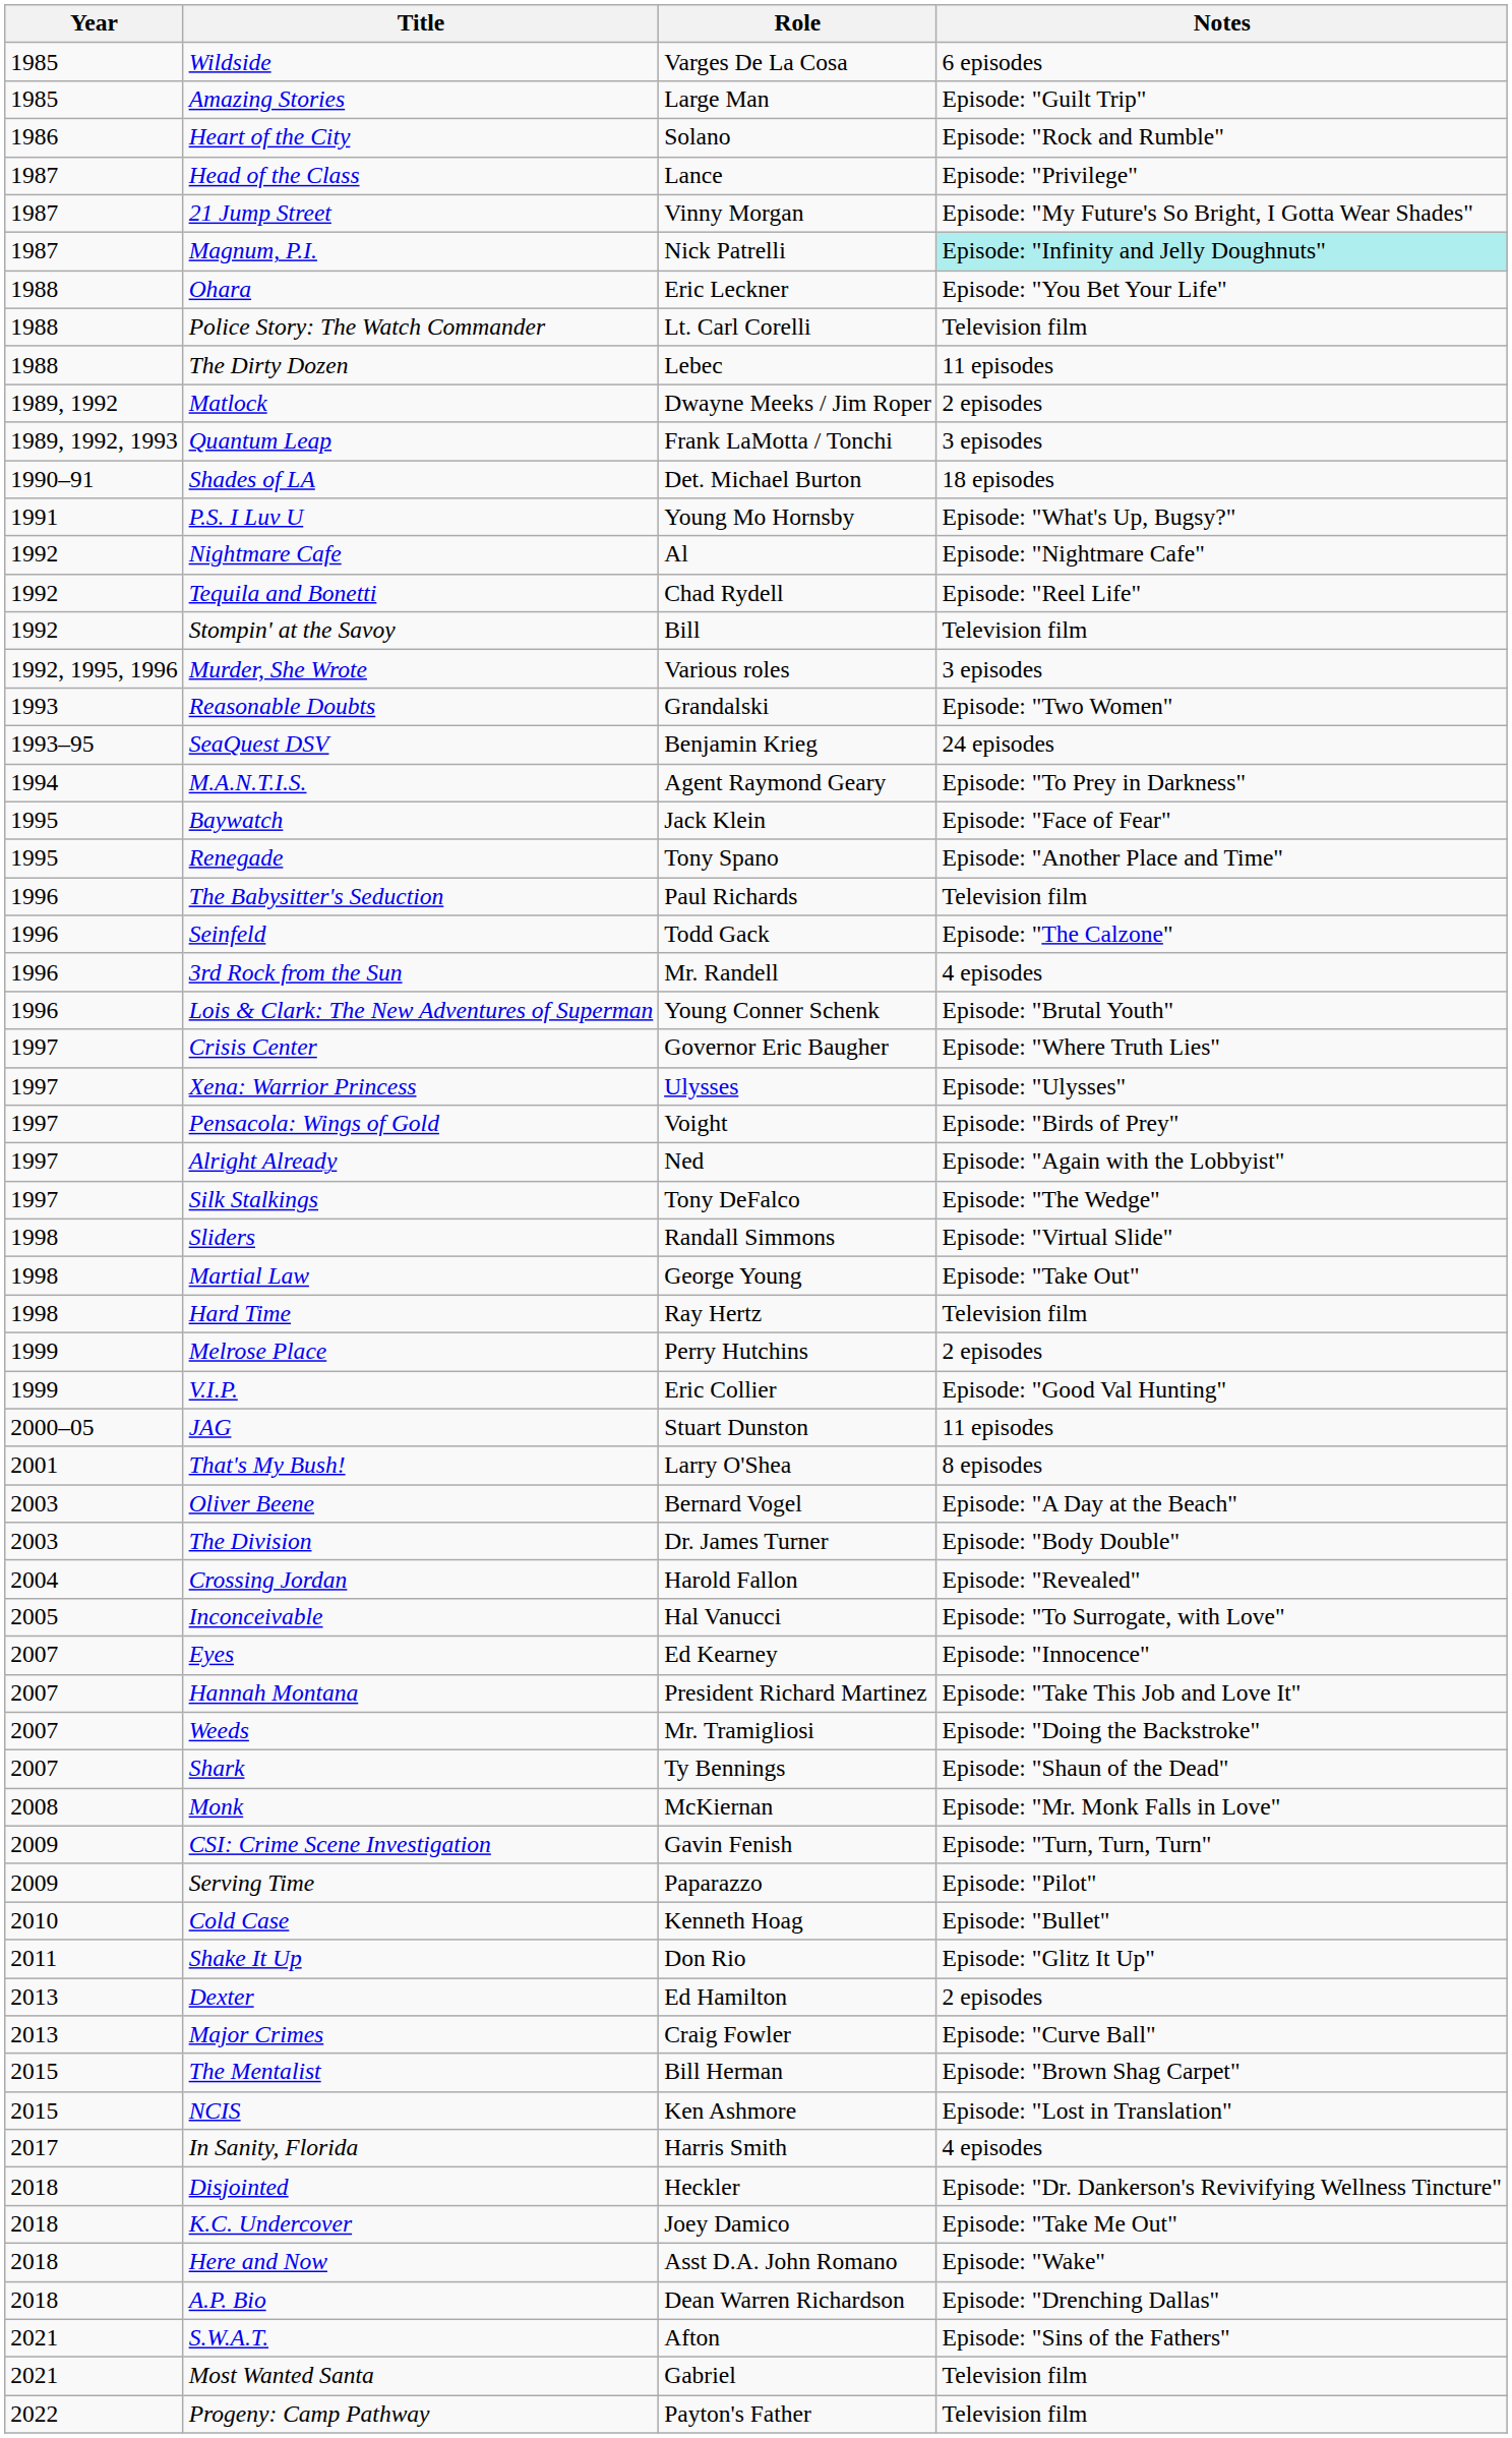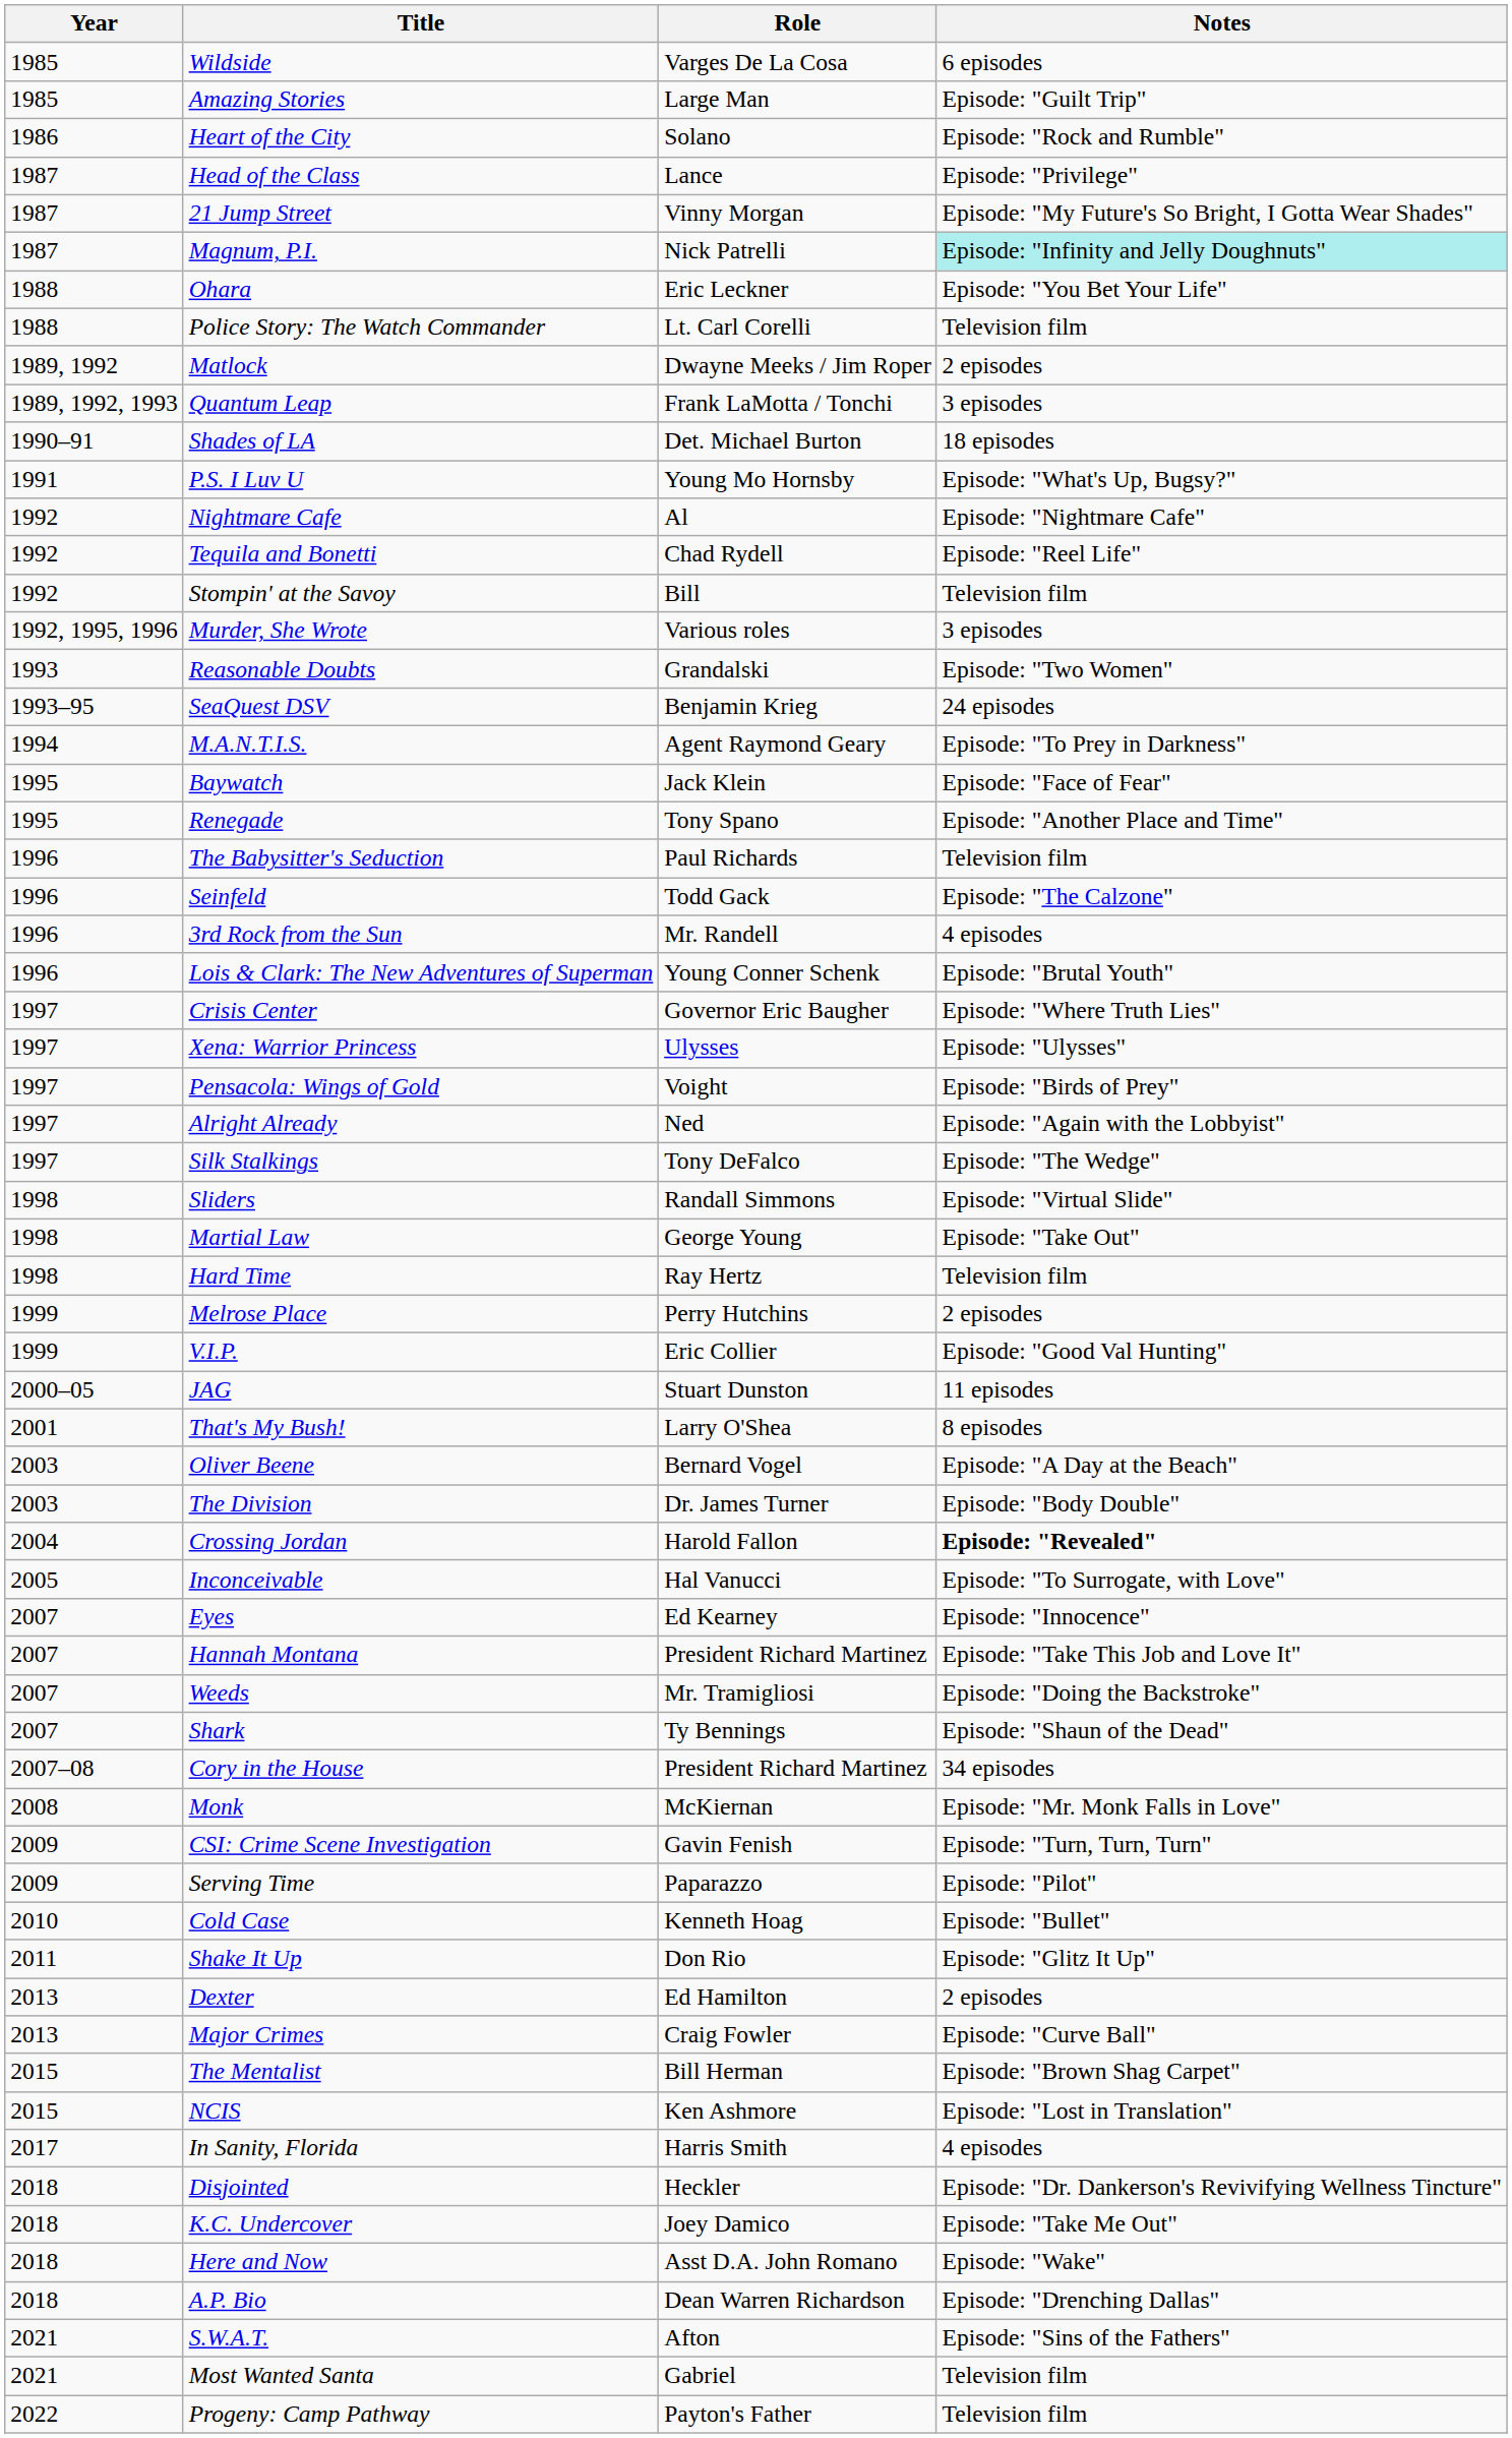- row: 1988 | The Dirty Dozen | Lebec | 11 episodes
Crossing Jordan | Notes: normal -> bold
+ row: 2007–08 | Cory in the House | President Richard Martinez | 34 episodes
